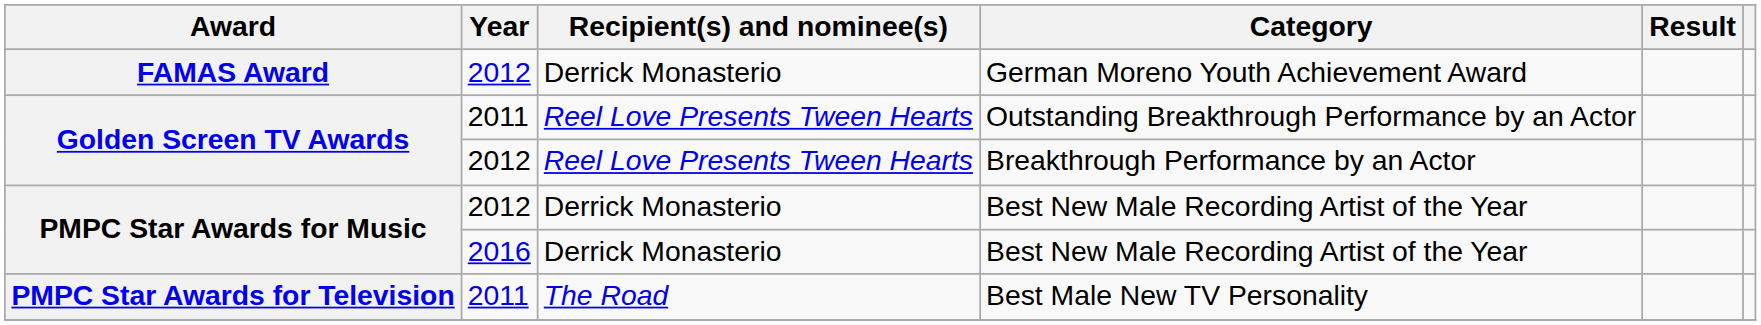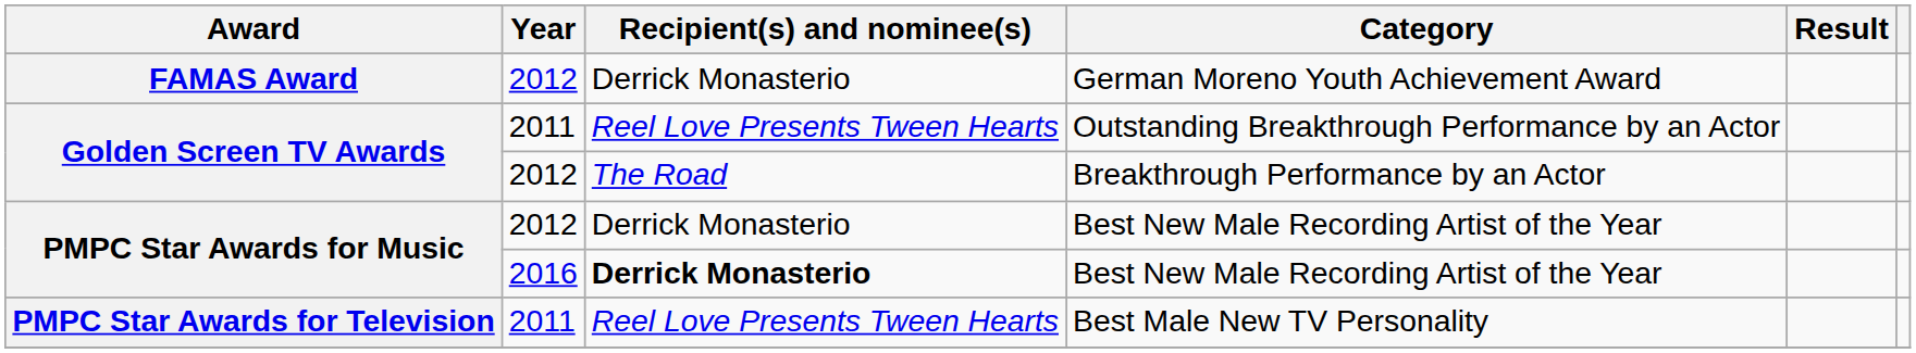Breakthrough Performance by an Actor | Recipient(s) and nominee(s): Reel Love Presents Tween Hearts -> The Road
2016 / Best New Male Recording Artist of the Year | Recipient(s) and nominee(s): normal -> bold
Best Male New TV Personality | Recipient(s) and nominee(s): The Road -> Reel Love Presents Tween Hearts
